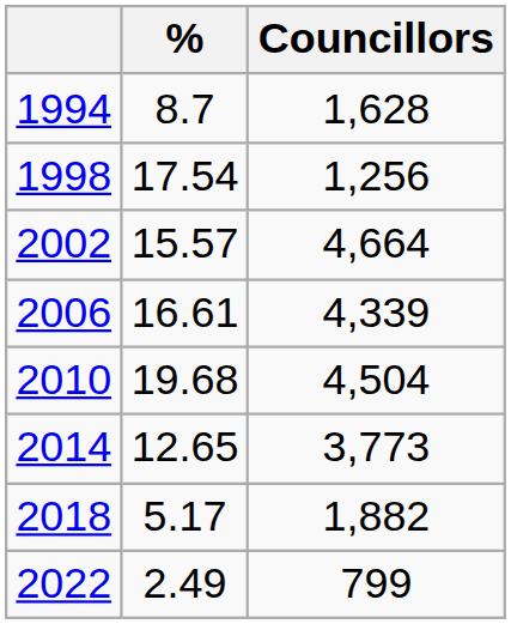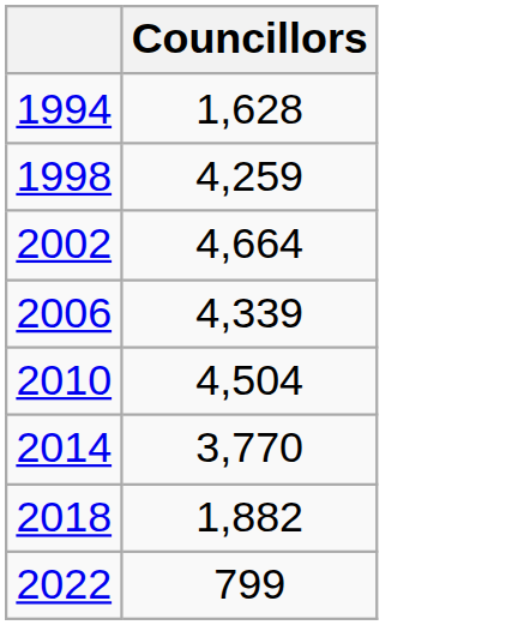- column: % | 8.7 | 17.54 | 15.57 | 16.61 | 19.68 | 12.65 | 5.17 | 2.49
1998 | Councillors: 1,256 -> 4,259
2014 | Councillors: 3,773 -> 3,770
